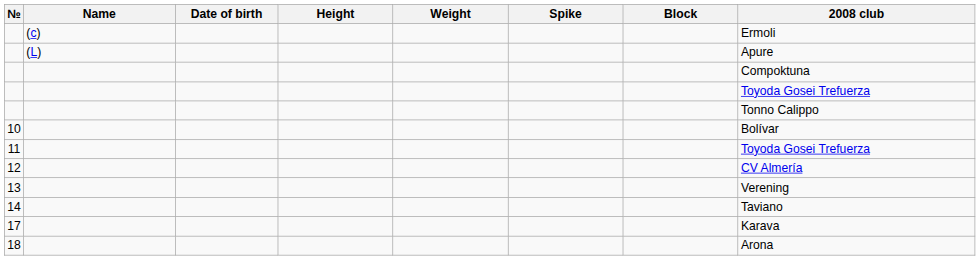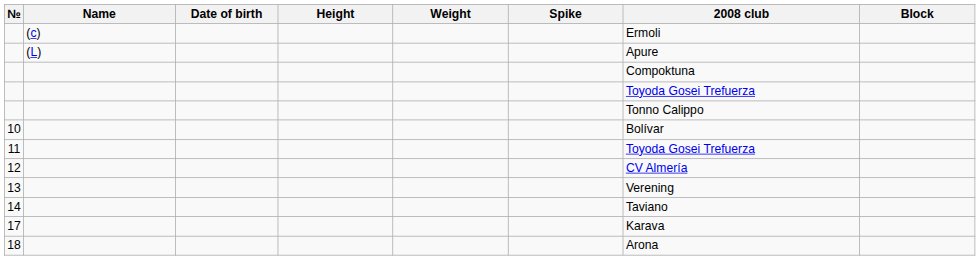columns swapped: Block <-> 2008 club
